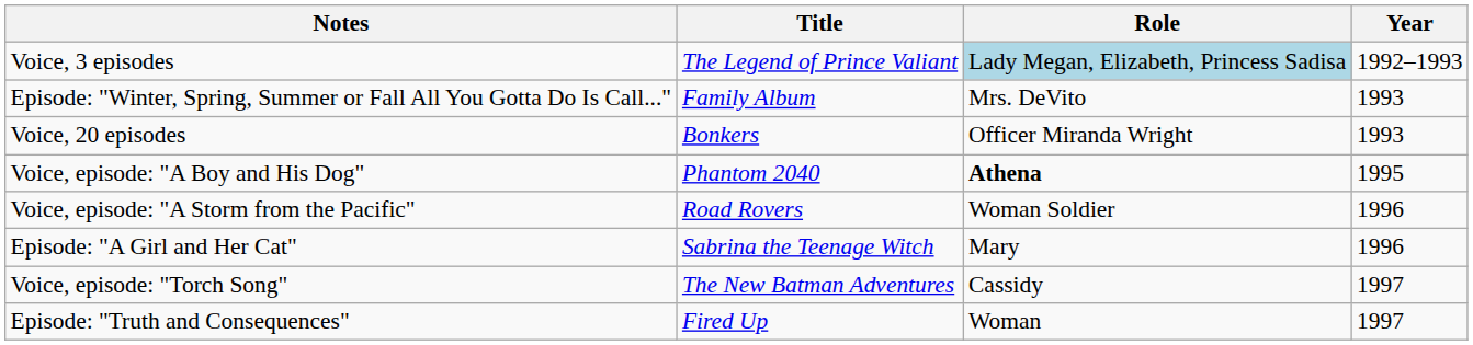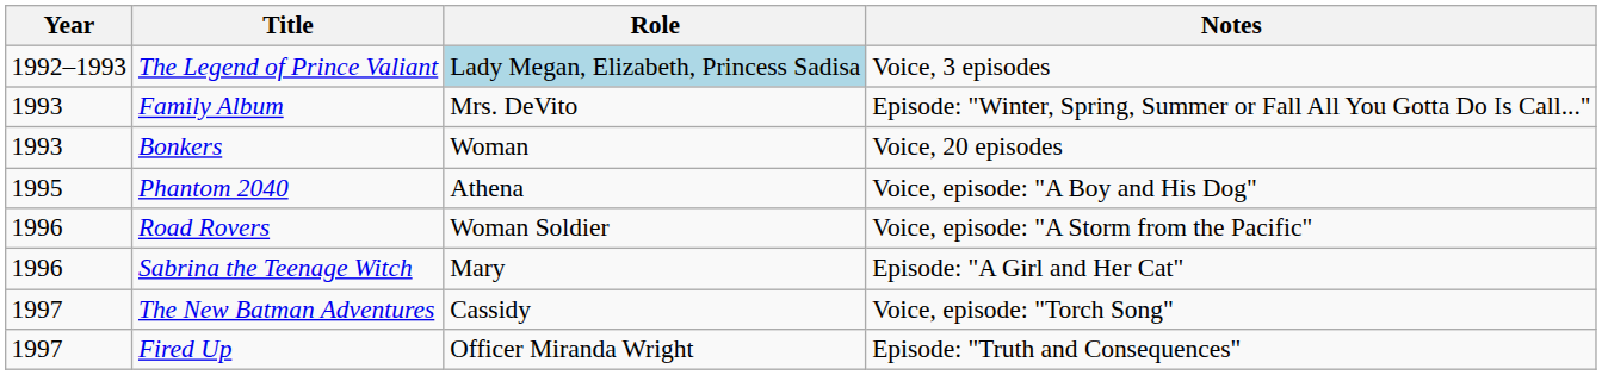columns swapped: Year <-> Notes
Bonkers | Role: Officer Miranda Wright -> Woman
Phantom 2040 | Role: bold -> normal
Fired Up | Role: Woman -> Officer Miranda Wright
